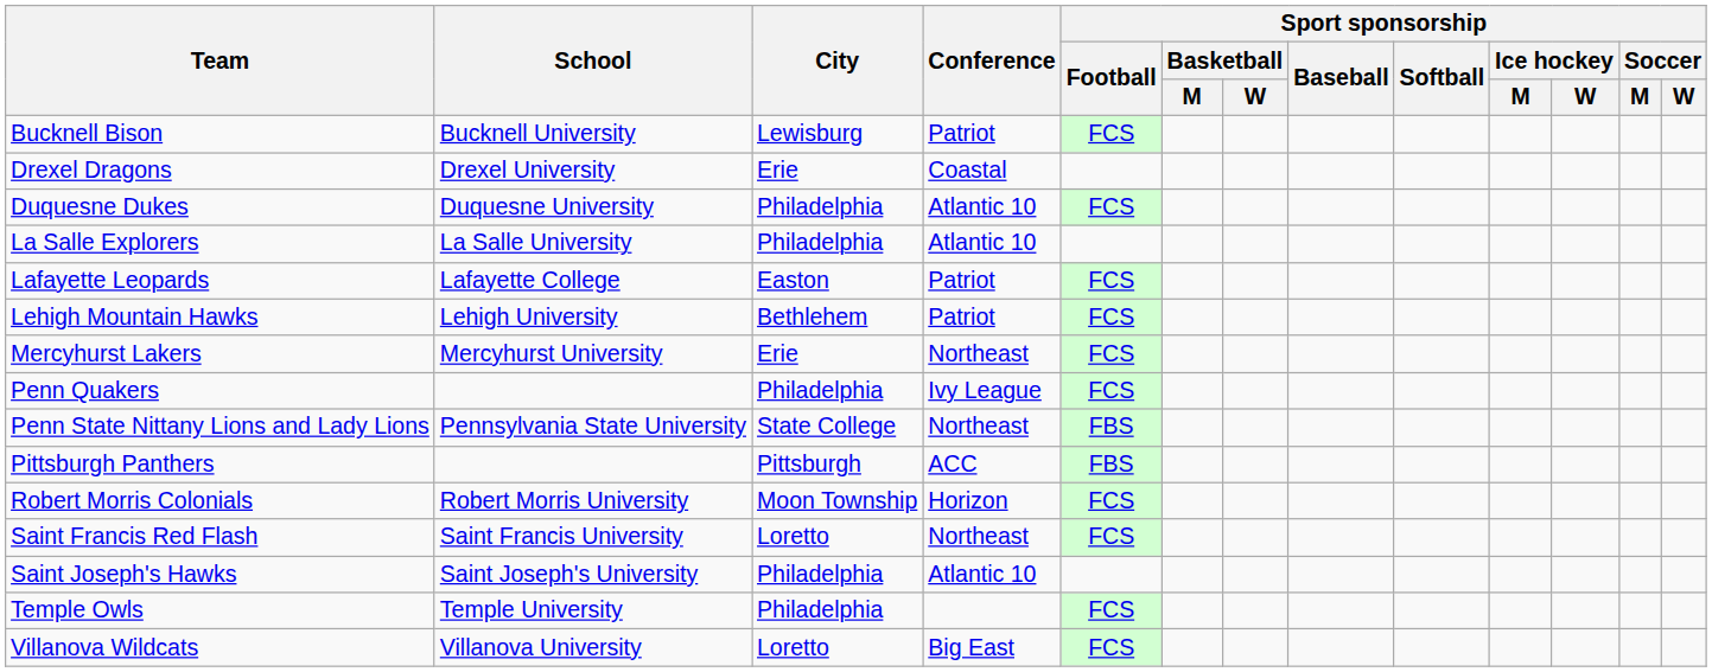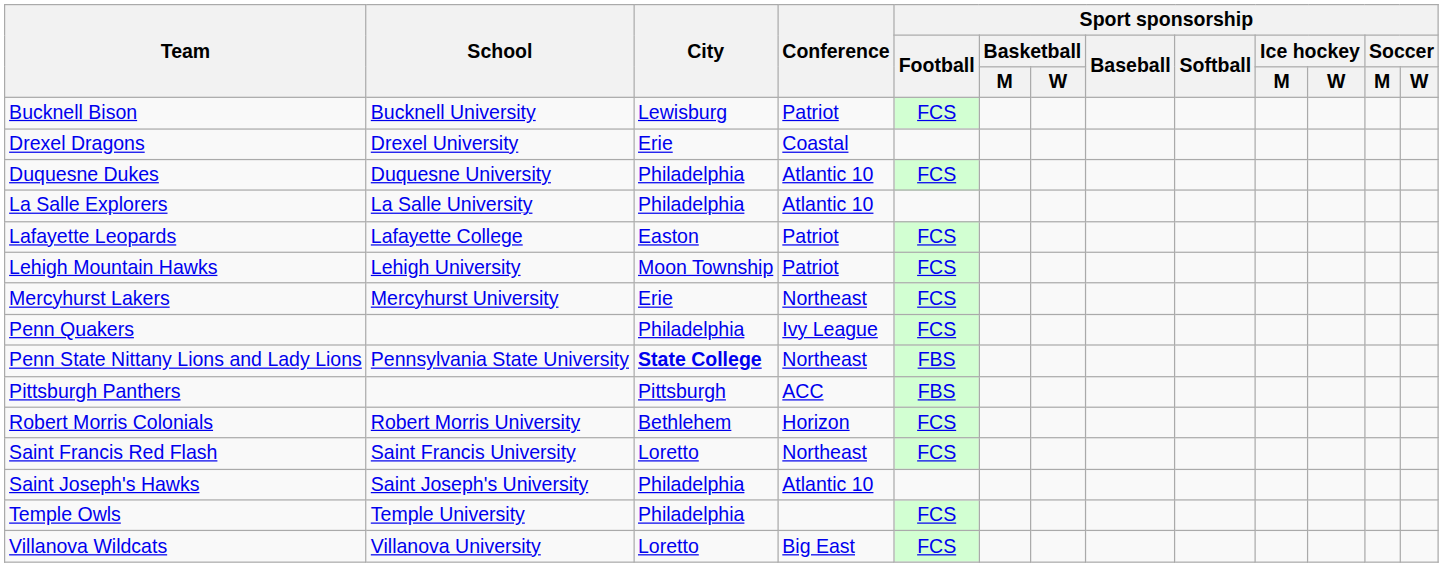Lehigh Mountain Hawks | City: Bethlehem -> Moon Township
Penn State Nittany Lions and Lady Lions | City: normal -> bold
Robert Morris Colonials | City: Moon Township -> Bethlehem
